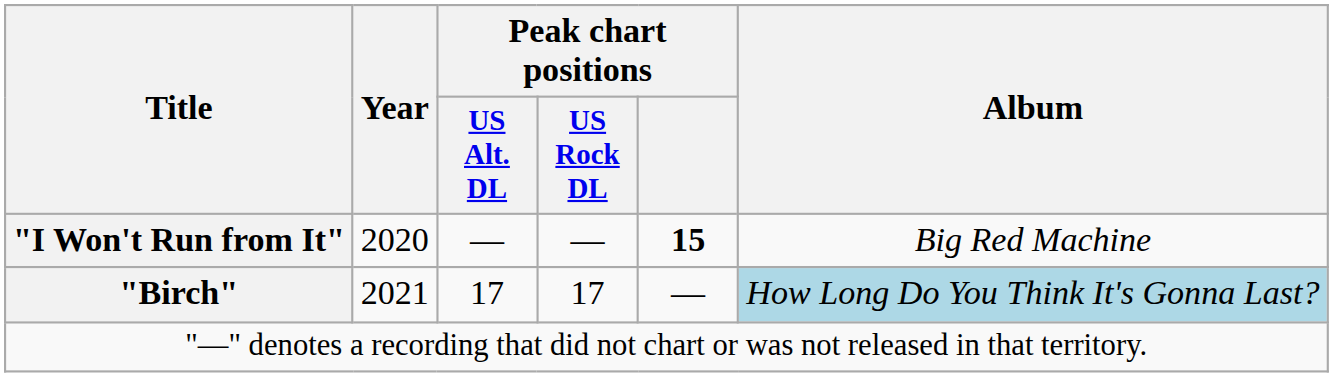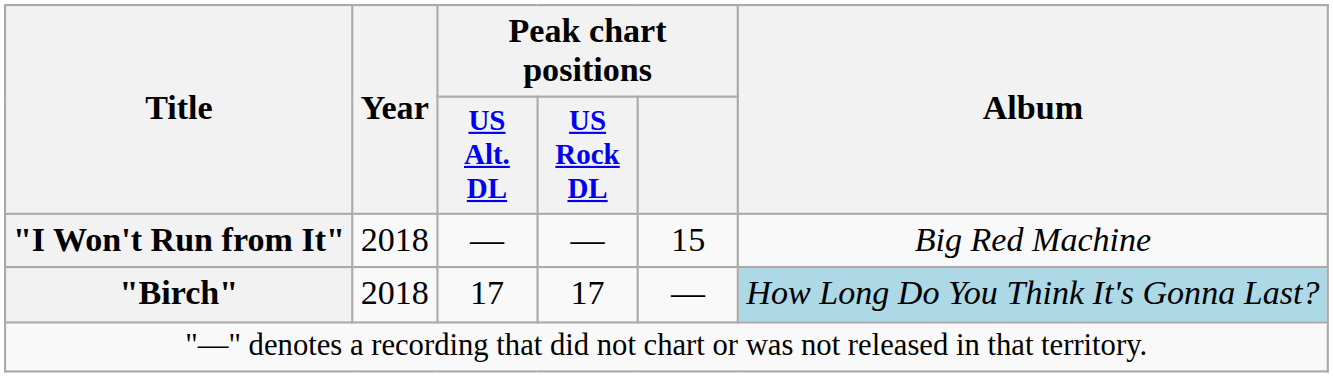"I Won't Run from It" | Year: 2020 -> 2018
"I Won't Run from It" | Peak chart positions: bold -> normal
"Birch" | Year: 2021 -> 2018
